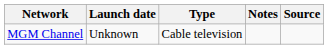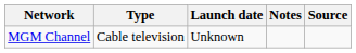columns swapped: Type <-> Launch date
